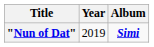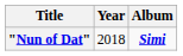"Nun of Dat" | Year: 2019 -> 2018
